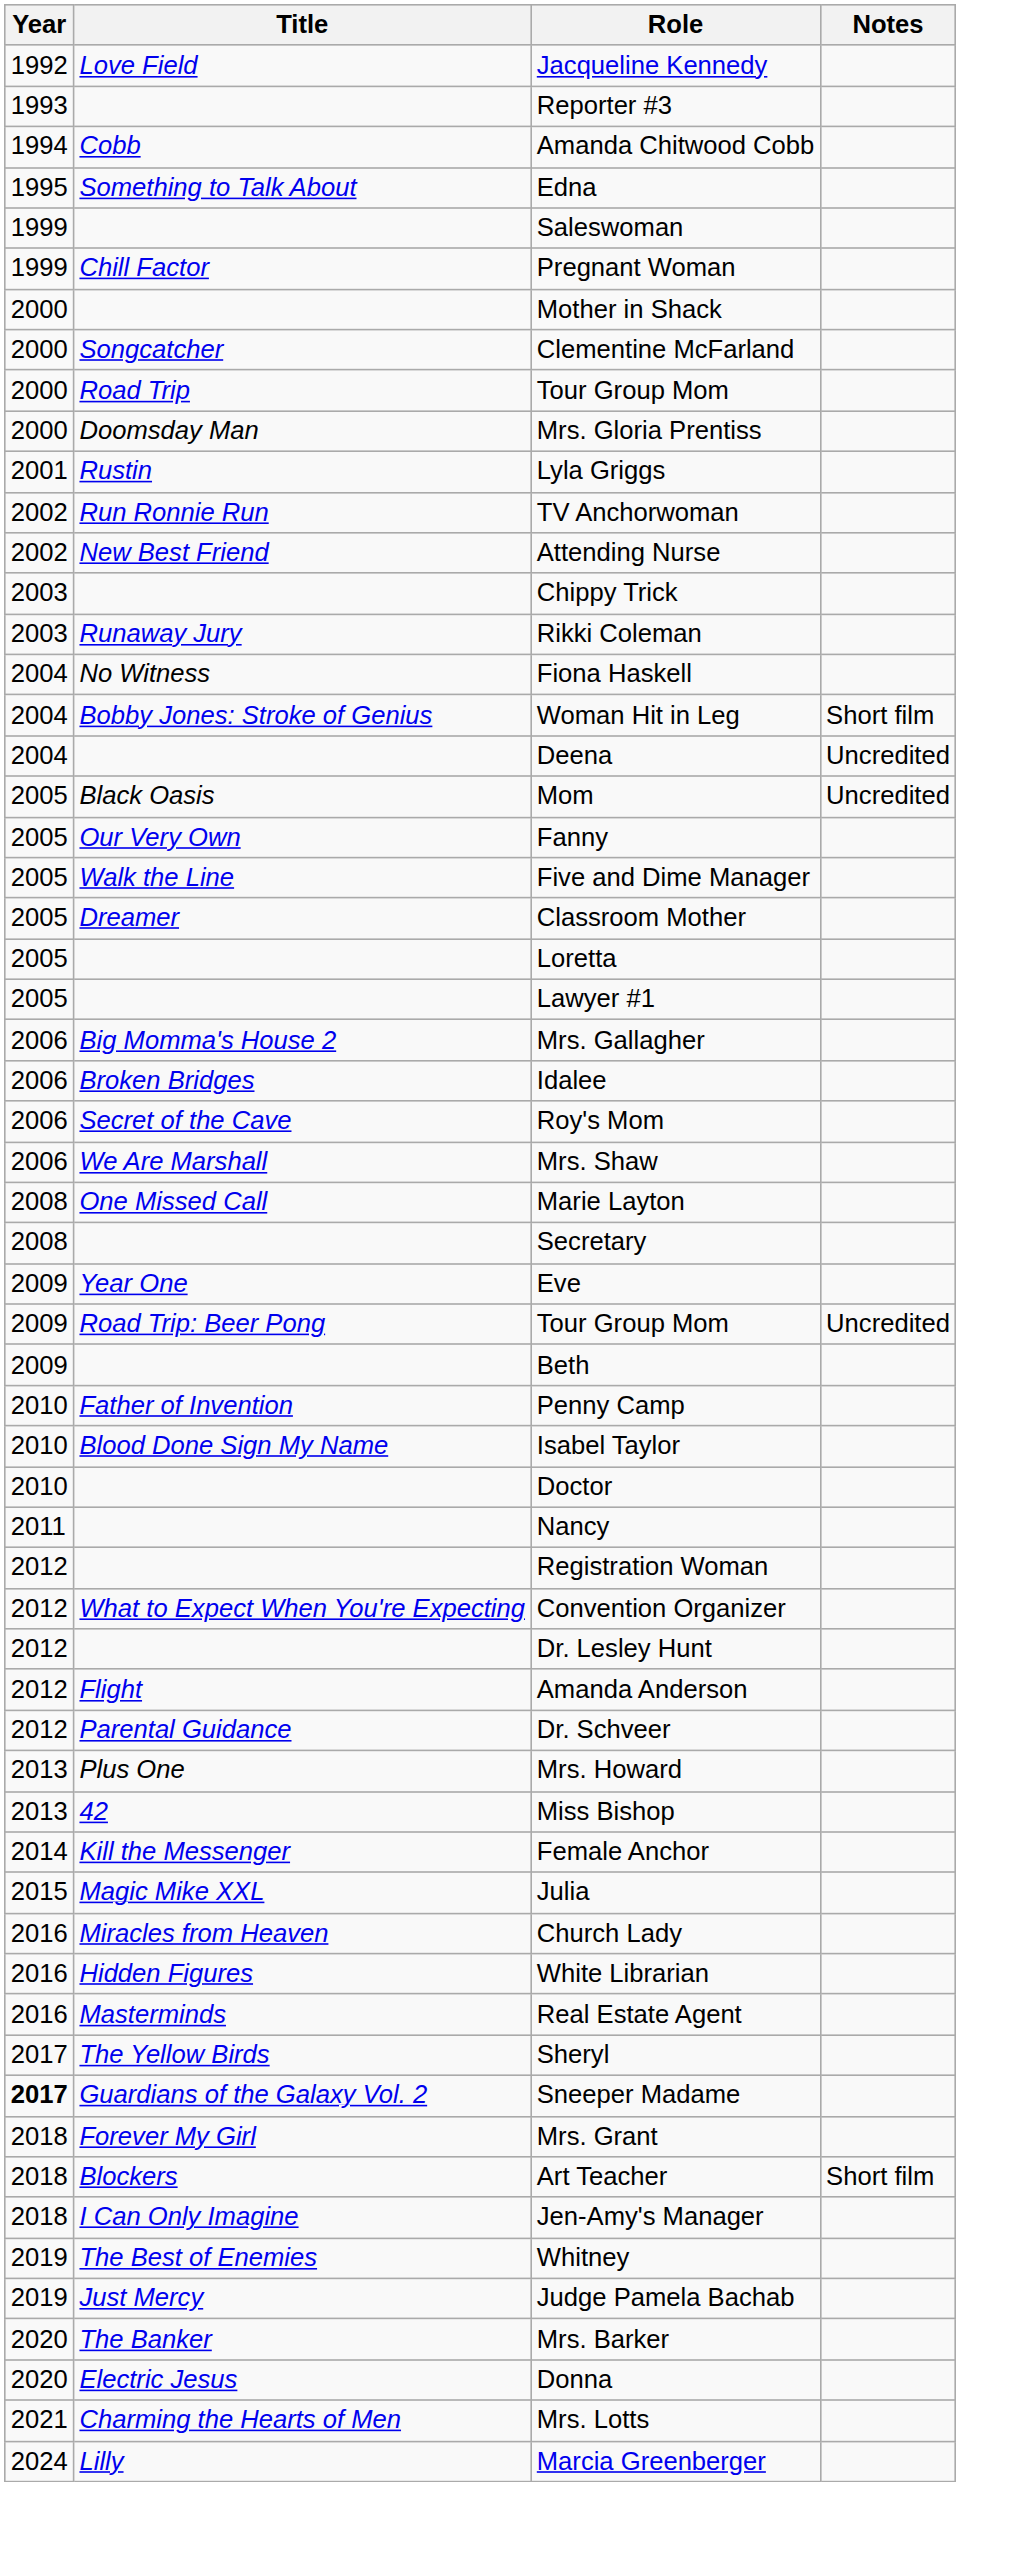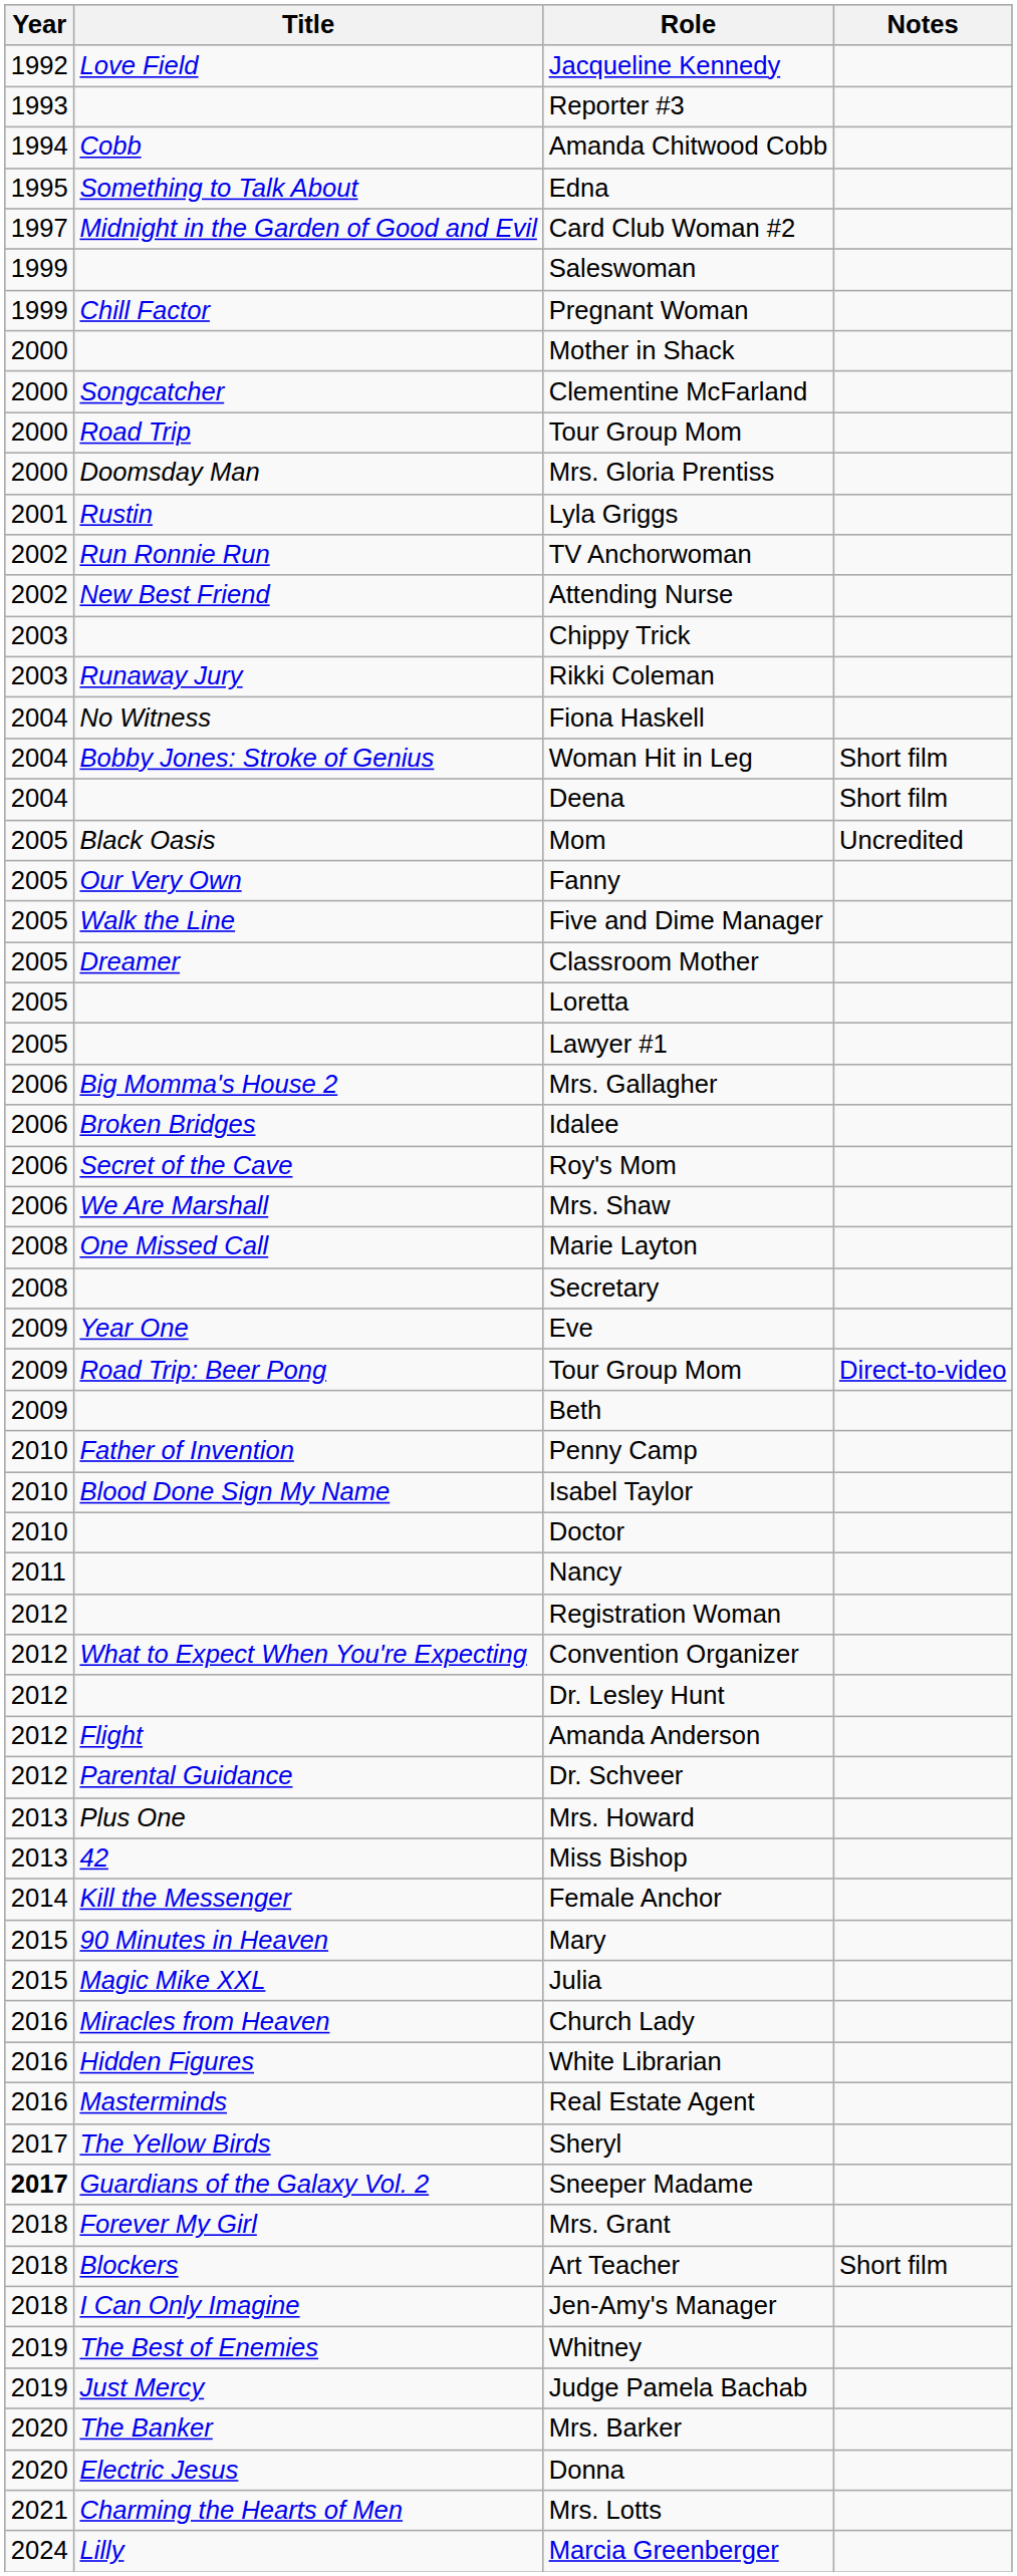+ row: 1997 | Midnight in the Garden of Good and Evil | Card Club Woman #2
Deena | Notes: Uncredited -> Short film
Road Trip: Beer Pong / Tour Group Mom | Notes: Uncredited -> Direct-to-video
+ row: 2015 | 90 Minutes in Heaven | Mary
